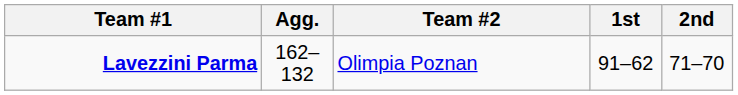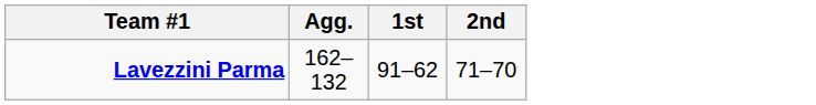- column: Team #2 | Olimpia Poznan
